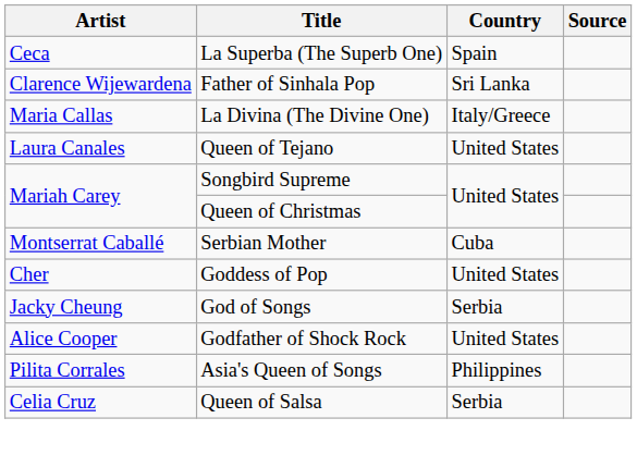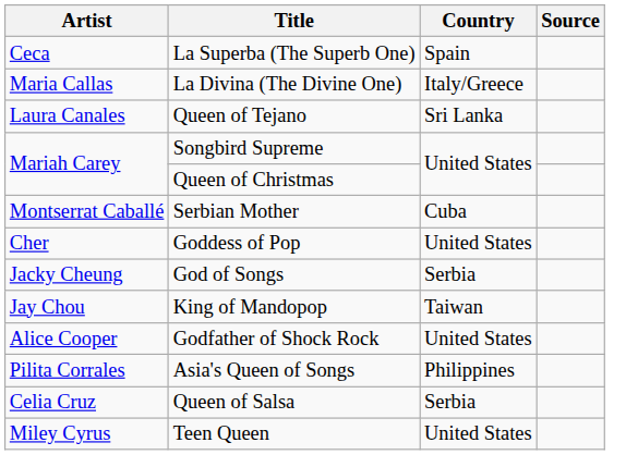- row: Clarence Wijewardena | Father of Sinhala Pop | Sri Lanka
Queen of Tejano | Country: United States -> Sri Lanka
+ row: Jay Chou | King of Mandopop | Taiwan
+ row: Miley Cyrus | Teen Queen | United States
